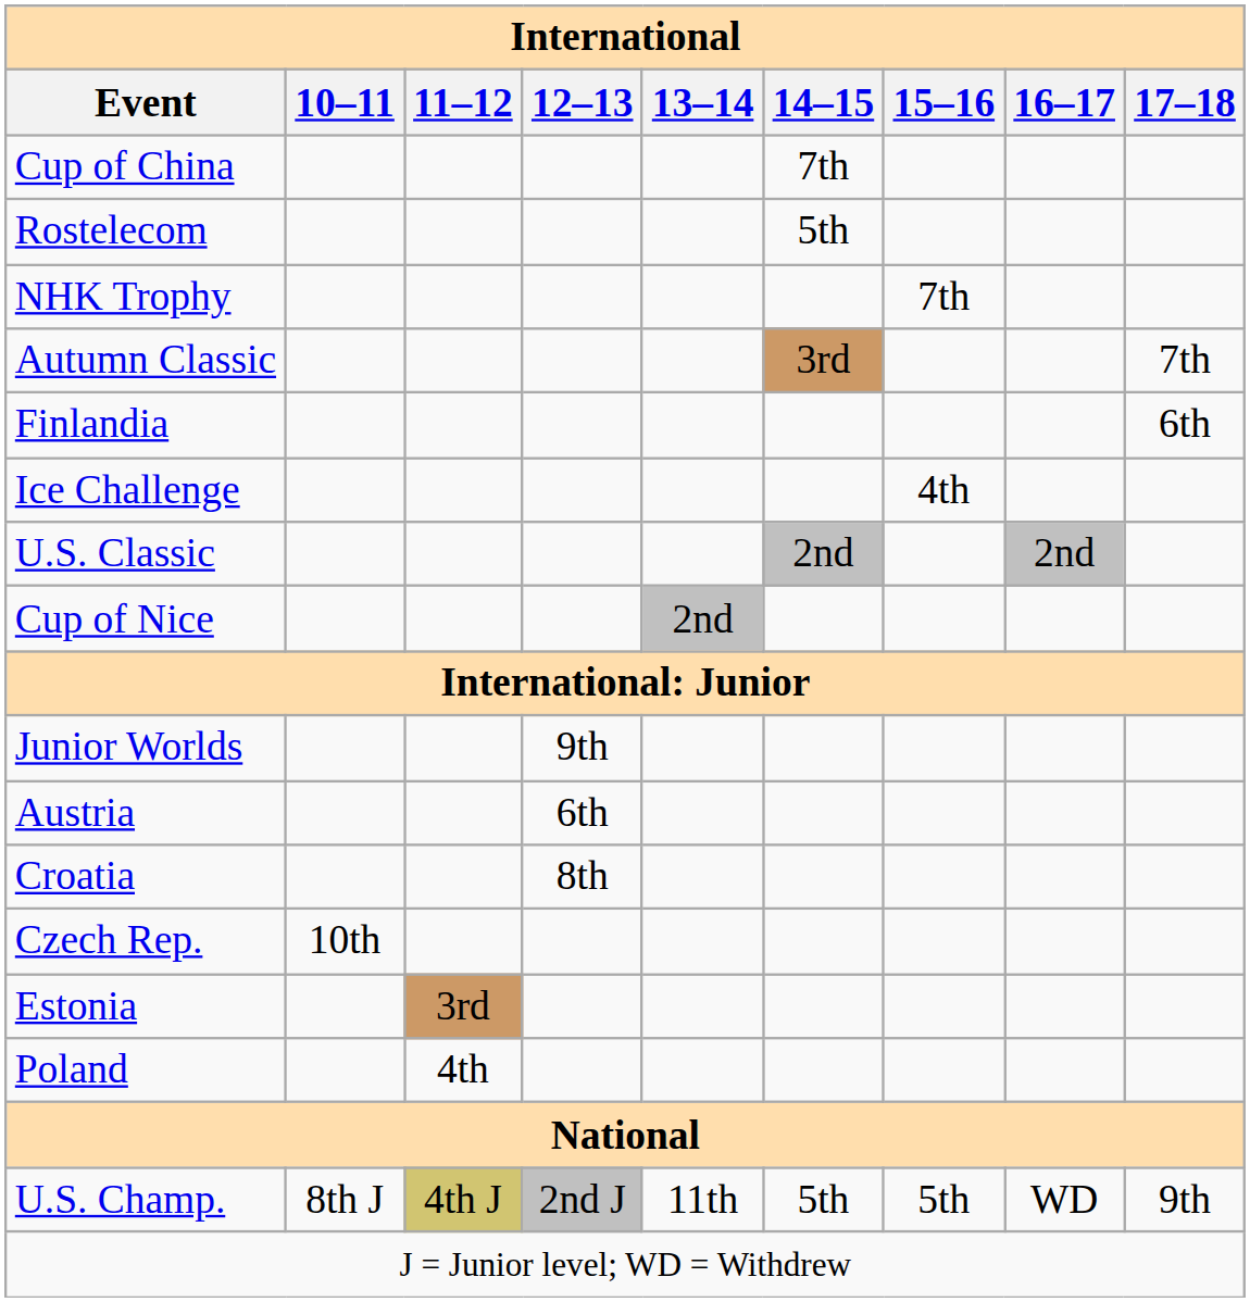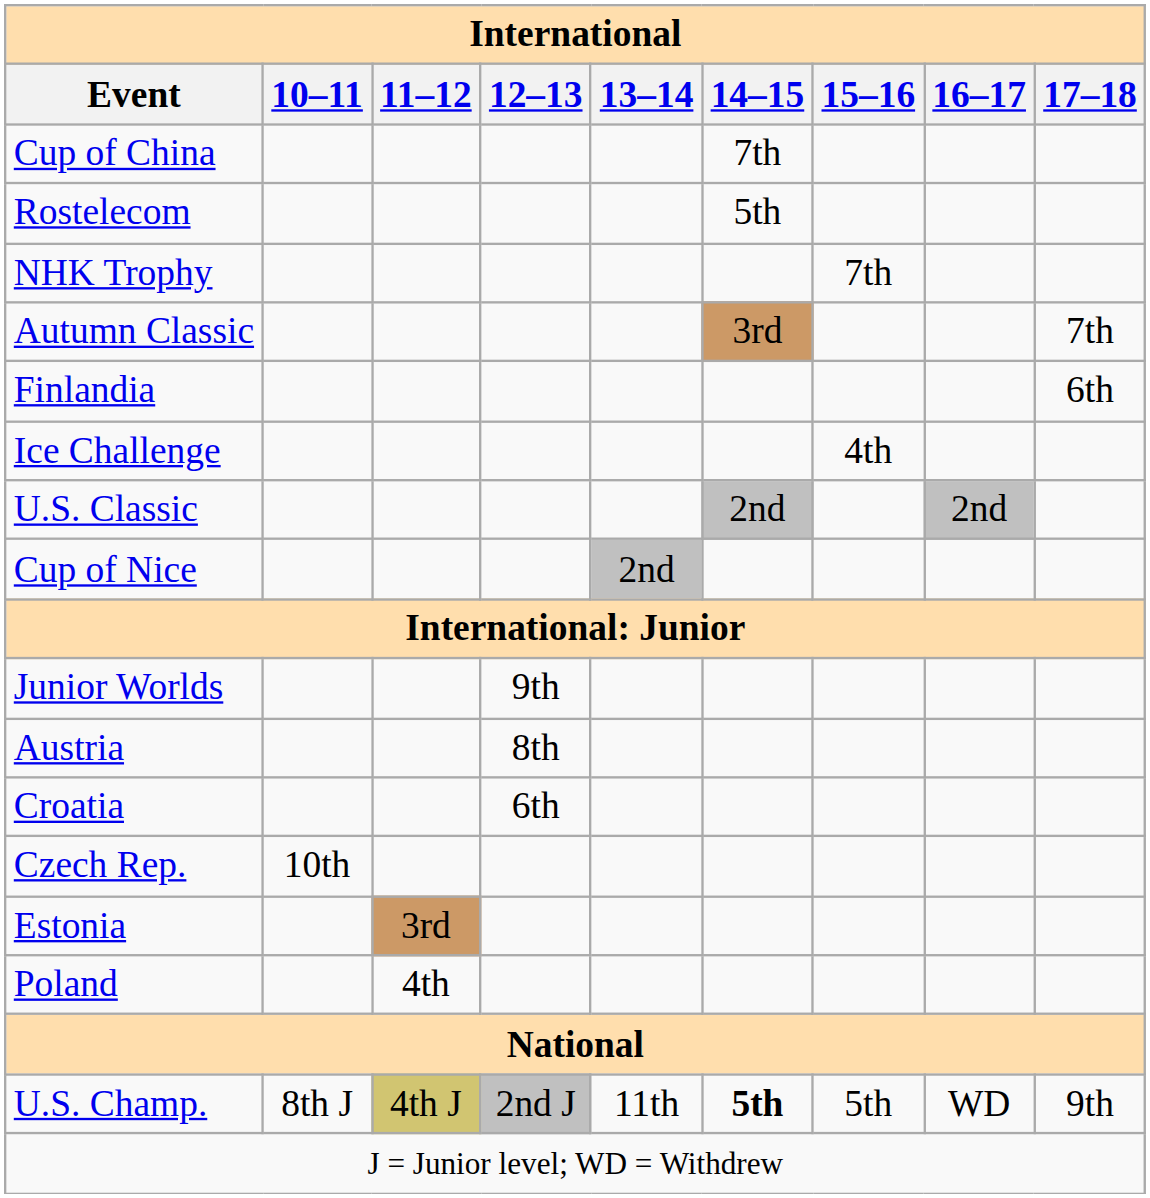Austria | 12–13: 6th -> 8th
Croatia | 12–13: 8th -> 6th
U.S. Champ. | 14–15: normal -> bold
